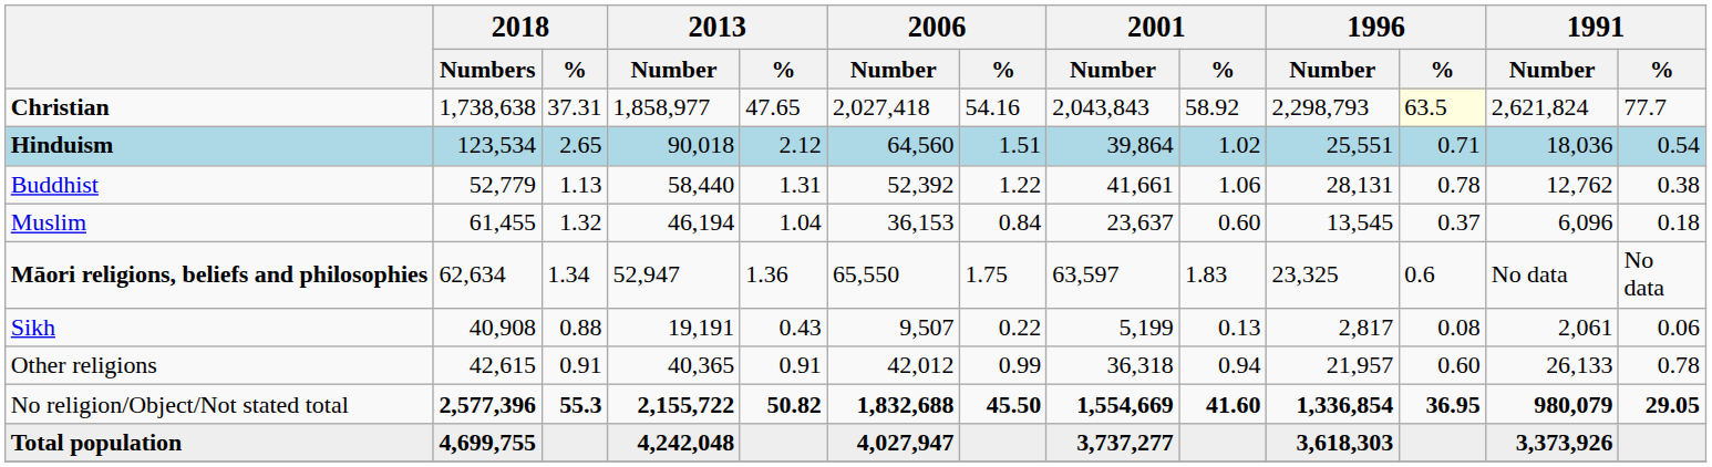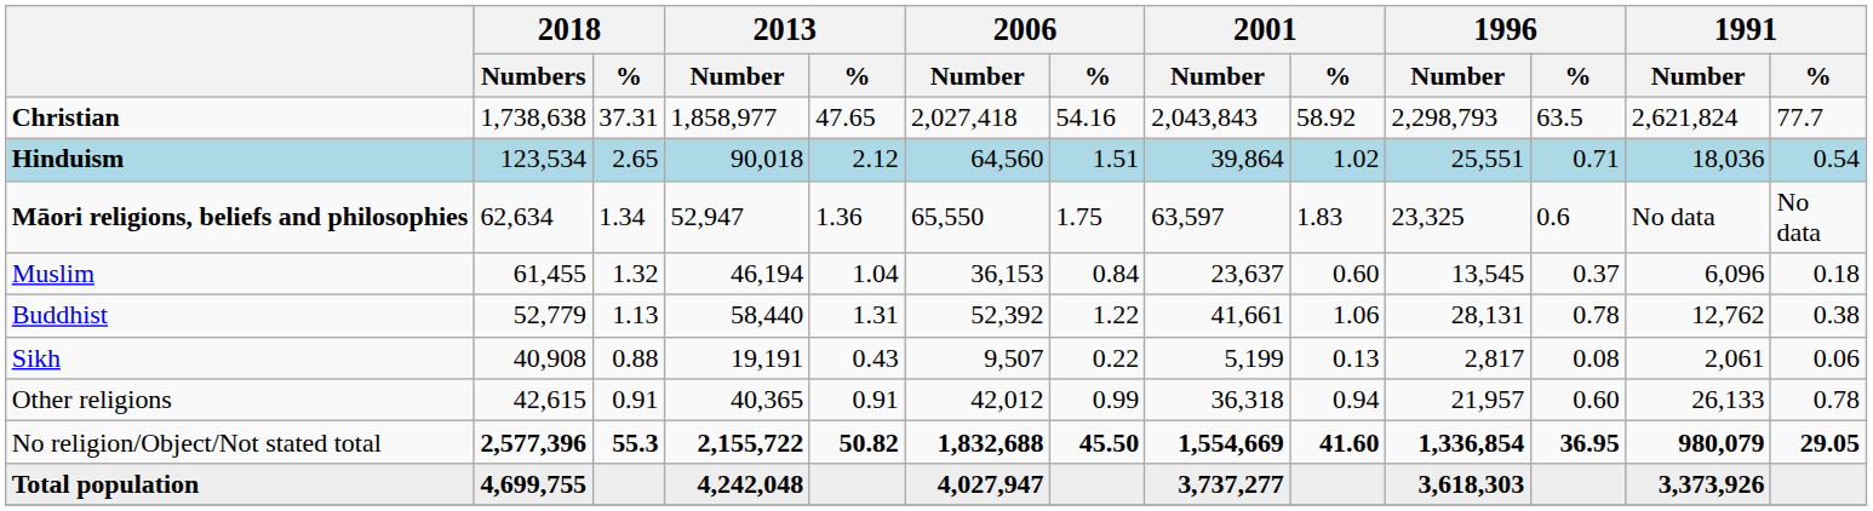Christian | 1996 / %: lightyellow background -> no background
rows swapped: Māori religions, beliefs and philosophies <-> Buddhist
